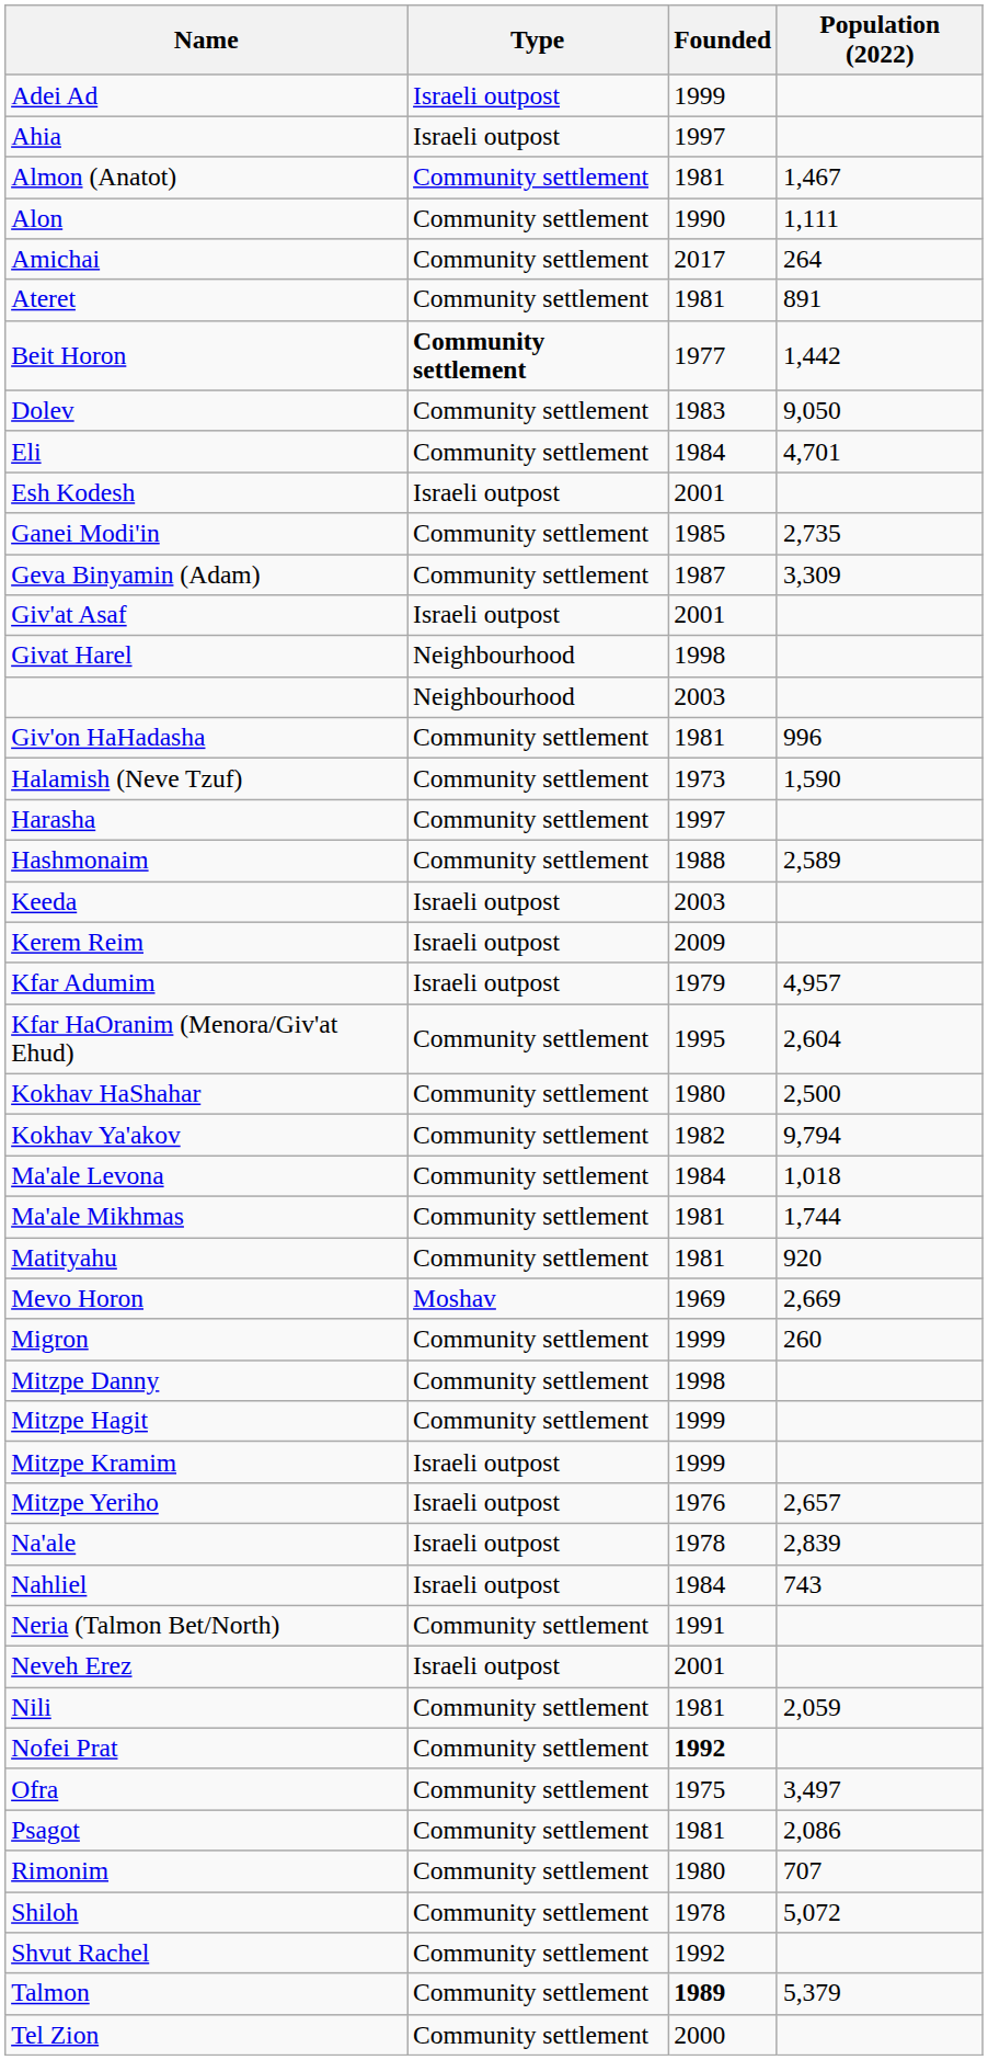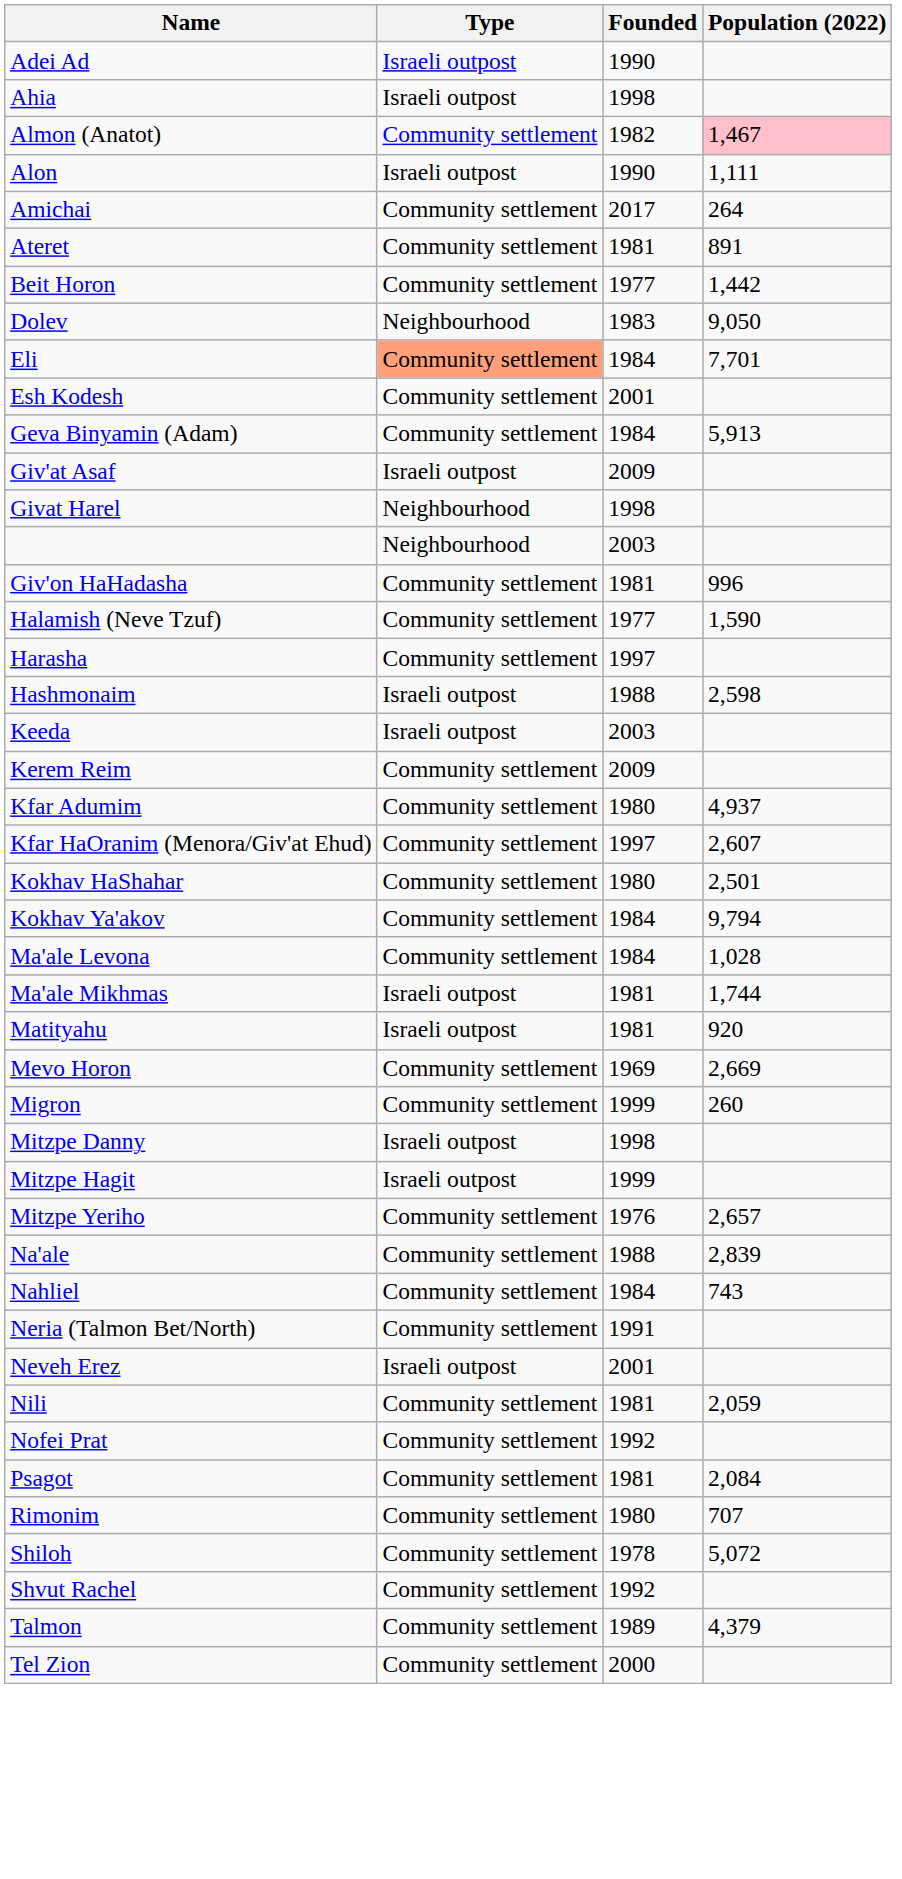Adei Ad | Founded: 1999 -> 1990
Ahia | Founded: 1997 -> 1998
Almon (Anatot) | Founded: 1981 -> 1982
Almon (Anatot) | Population (2022): no background -> pink background
Alon | Type: Community settlement -> Israeli outpost
Beit Horon | Type: bold -> normal
Dolev | Type: Community settlement -> Neighbourhood
Eli | Type: no background -> lightsalmon background
Eli | Population (2022): 4,701 -> 7,701
Esh Kodesh | Type: Israeli outpost -> Community settlement
- row: Ganei Modi'in | Community settlement | 1985 | 2,735
Geva Binyamin (Adam) | Founded: 1987 -> 1984
Geva Binyamin (Adam) | Population (2022): 3,309 -> 5,913
Giv'at Asaf | Founded: 2001 -> 2009
Halamish (Neve Tzuf) | Founded: 1973 -> 1977
Hashmonaim | Type: Community settlement -> Israeli outpost
Hashmonaim | Population (2022): 2,589 -> 2,598
Kerem Reim | Type: Israeli outpost -> Community settlement
Kfar Adumim | Type: Israeli outpost -> Community settlement
Kfar Adumim | Founded: 1979 -> 1980
Kfar Adumim | Population (2022): 4,957 -> 4,937
Kfar HaOranim (Menora/Giv'at Ehud) | Founded: 1995 -> 1997
Kfar HaOranim (Menora/Giv'at Ehud) | Population (2022): 2,604 -> 2,607
Kokhav HaShahar | Population (2022): 2,500 -> 2,501
Kokhav Ya'akov | Founded: 1982 -> 1984
Ma'ale Levona | Population (2022): 1,018 -> 1,028
Ma'ale Mikhmas | Type: Community settlement -> Israeli outpost
Matityahu | Type: Community settlement -> Israeli outpost
Mevo Horon | Type: Moshav -> Community settlement
Mitzpe Danny | Type: Community settlement -> Israeli outpost
Mitzpe Hagit | Type: Community settlement -> Israeli outpost
- row: Mitzpe Kramim | Israeli outpost | 1999
Mitzpe Yeriho | Type: Israeli outpost -> Community settlement
Na'ale | Type: Israeli outpost -> Community settlement
Na'ale | Founded: 1978 -> 1988
Nahliel | Type: Israeli outpost -> Community settlement
Nofei Prat | Founded: bold -> normal
- row: Ofra | Community settlement | 1975 | 3,497
Psagot | Population (2022): 2,086 -> 2,084
Talmon | Founded: bold -> normal
Talmon | Population (2022): 5,379 -> 4,379
